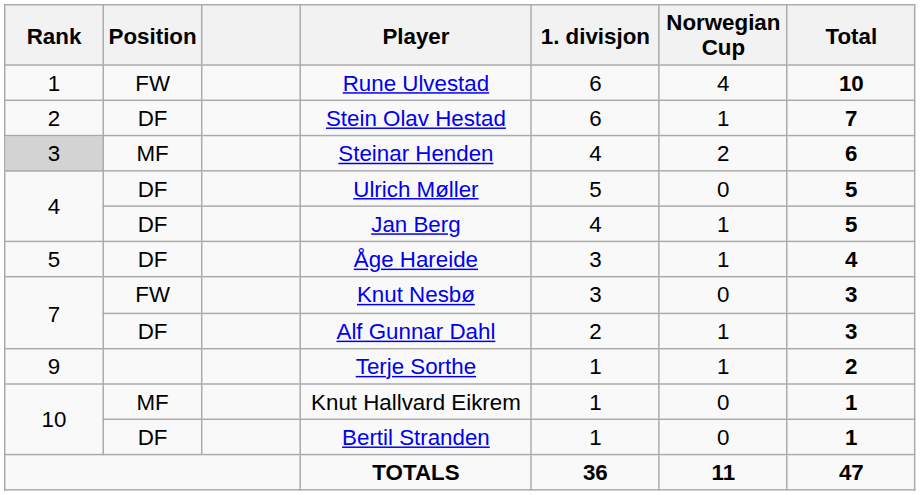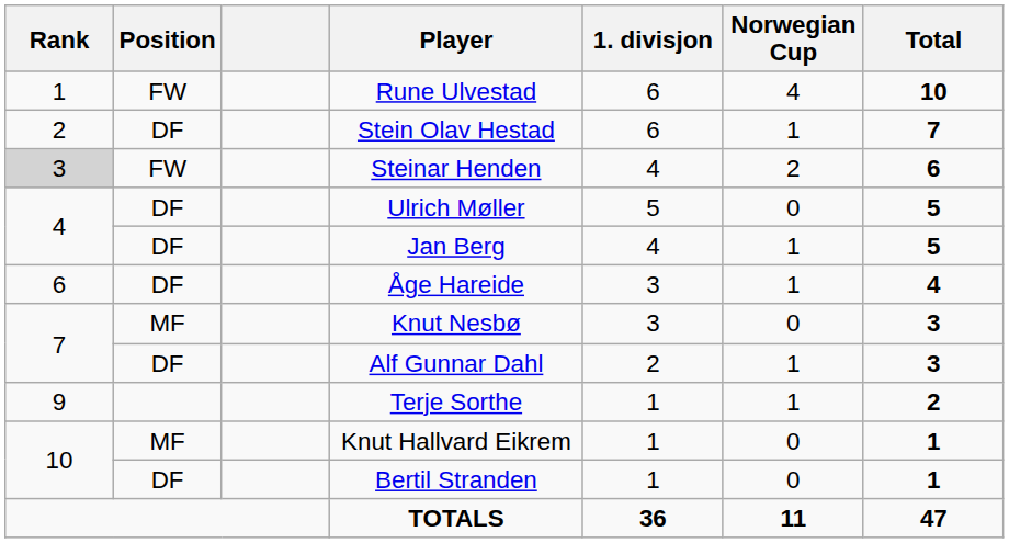Steinar Henden | Position: MF -> FW
Åge Hareide | Rank: 5 -> 6
Knut Nesbø | Position: FW -> MF
